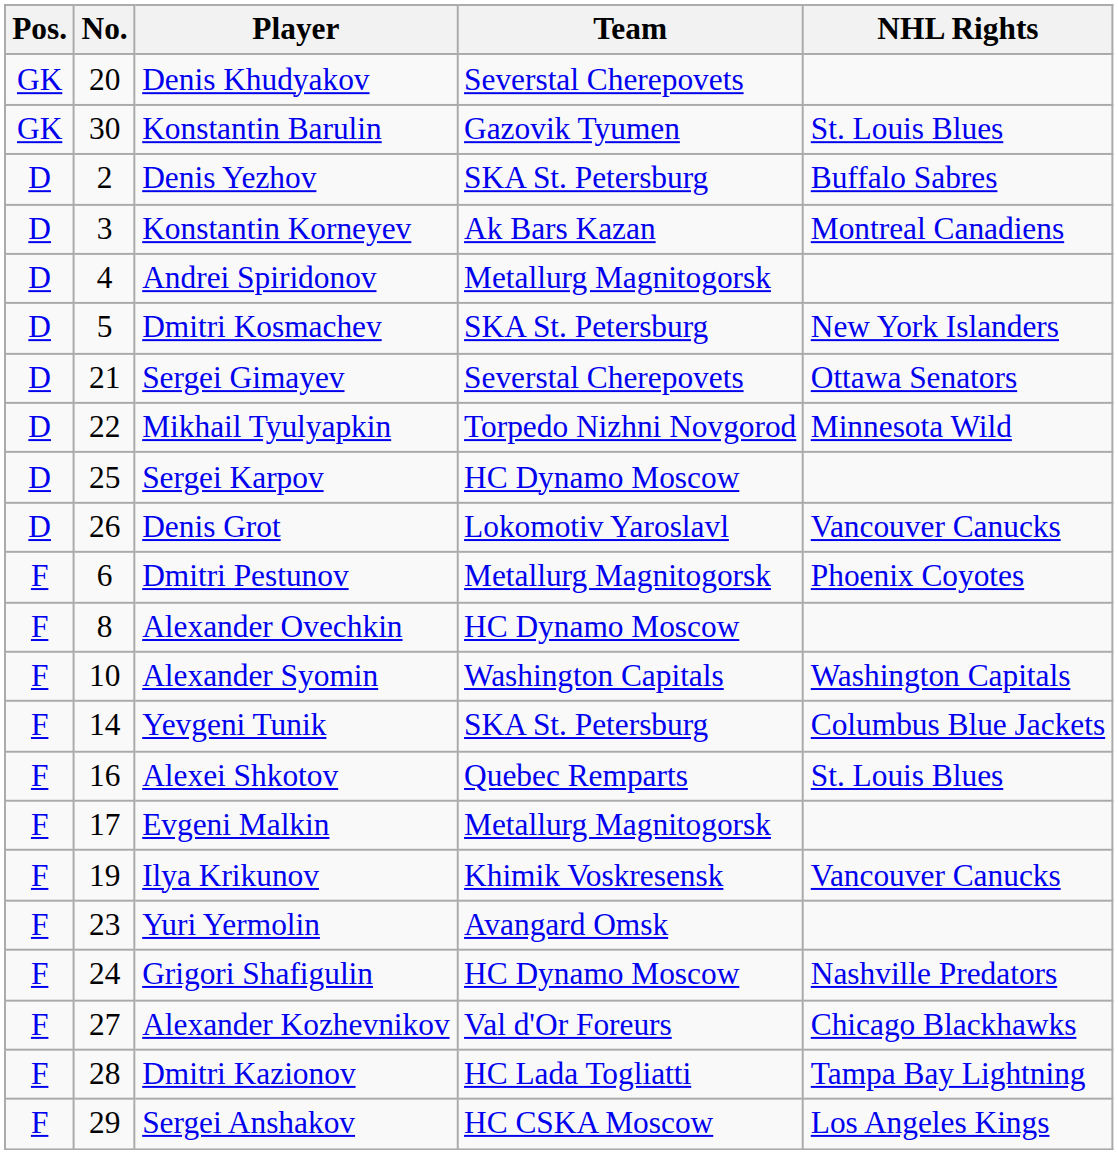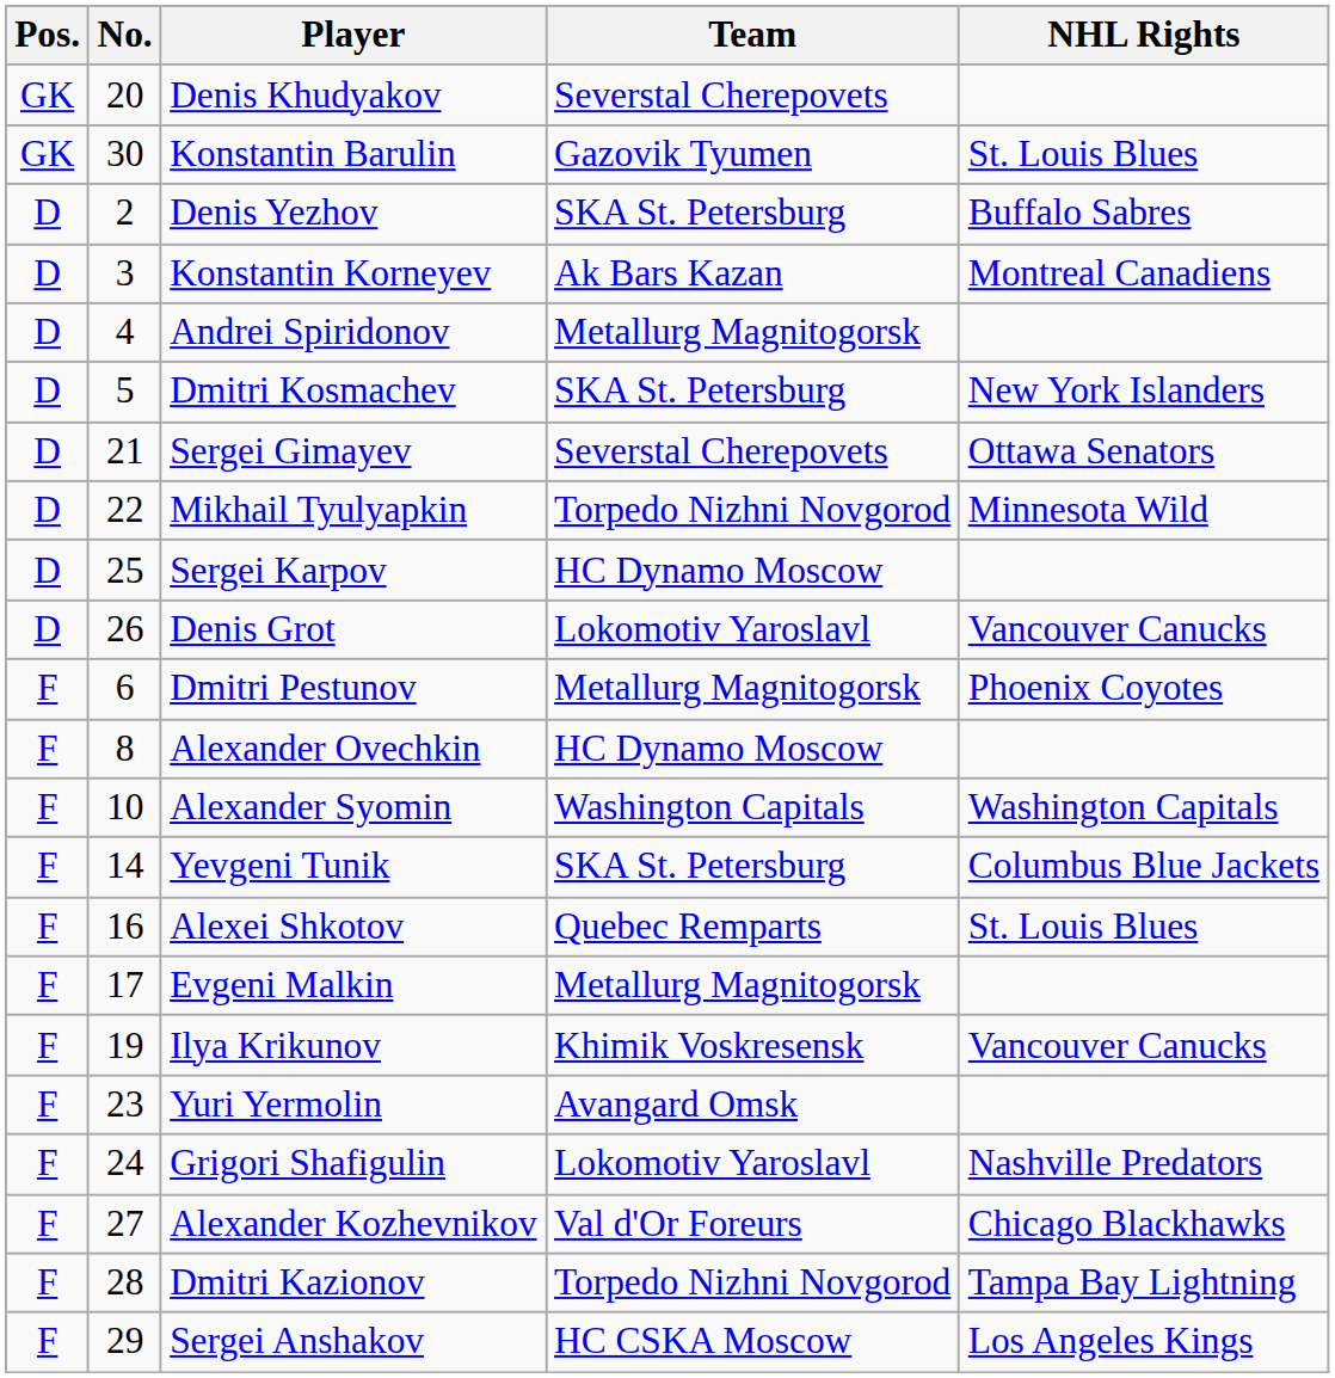Grigori Shafigulin | Team: HC Dynamo Moscow -> Lokomotiv Yaroslavl
Dmitri Kazionov | Team: HC Lada Togliatti -> Torpedo Nizhni Novgorod
